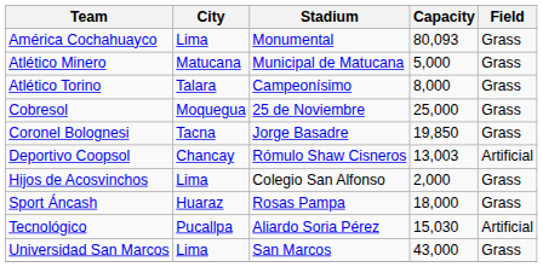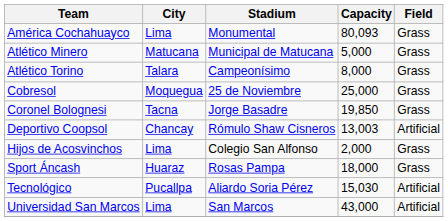Universidad San Marcos | Field: Grass -> Artificial
